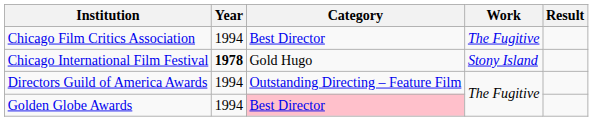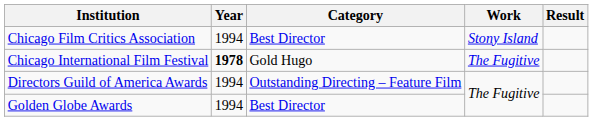Chicago Film Critics Association | Work: The Fugitive -> Stony Island
Chicago International Film Festival | Work: Stony Island -> The Fugitive
Golden Globe Awards | Category: pink background -> no background
